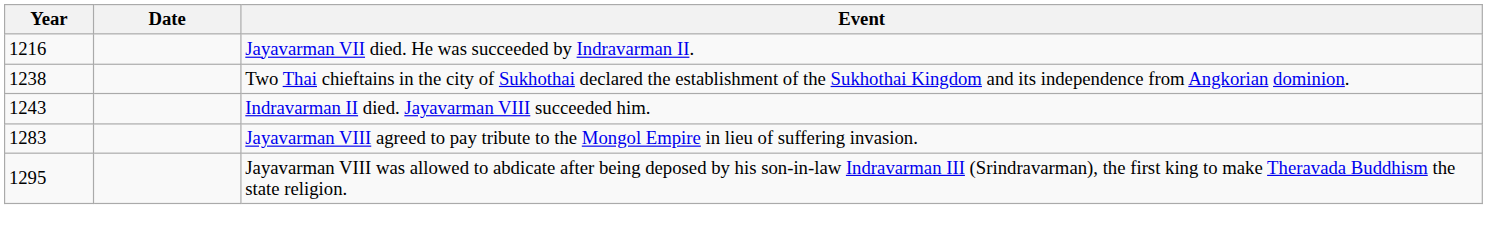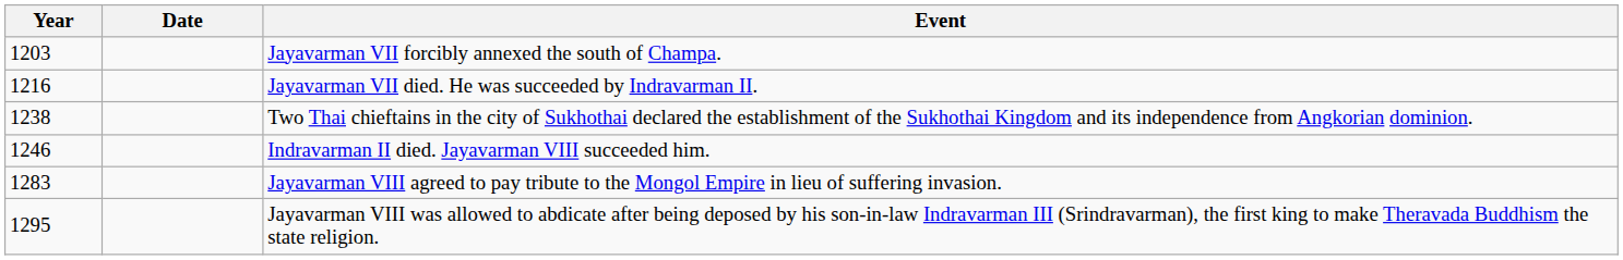+ row: 1203 | Jayavarman VII forcibly annexed the south of Champa.
Indravarman II died. Jayavarman VIII succeeded him. | Year: 1243 -> 1246
